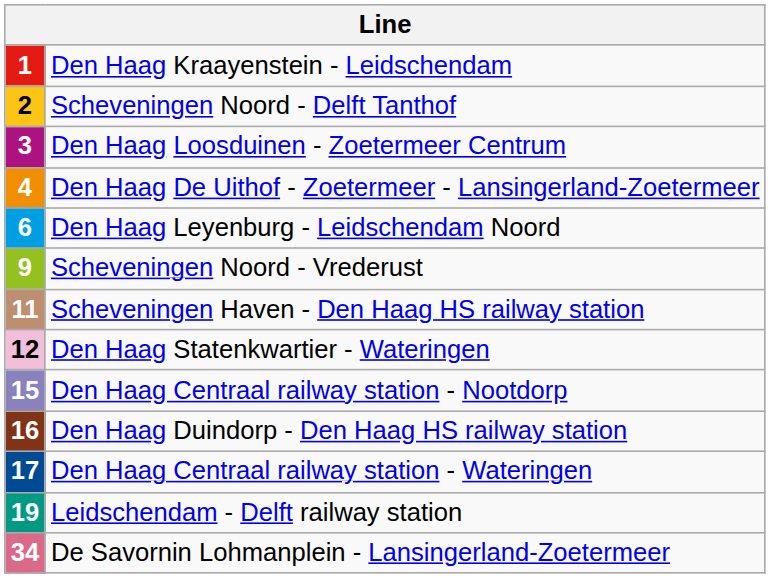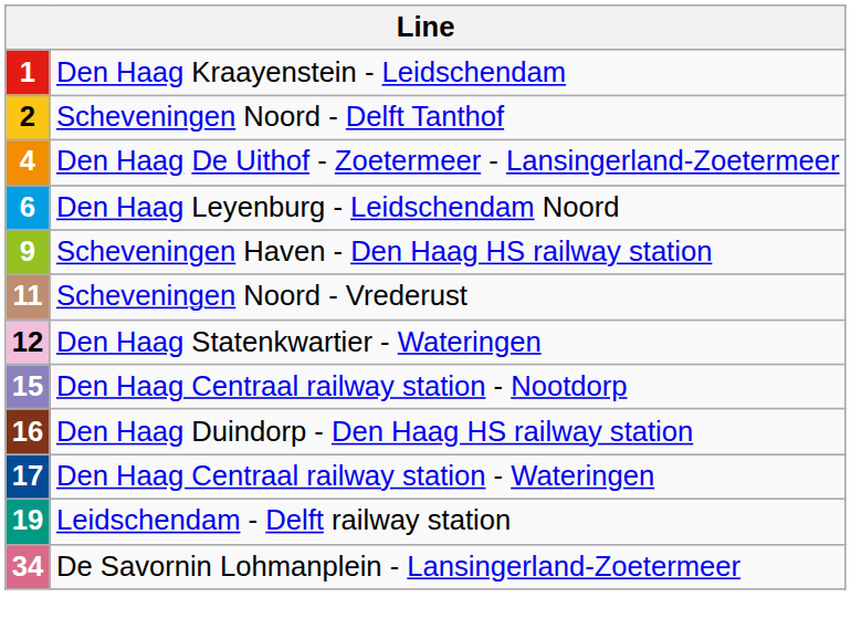- row: 3 | Den Haag Loosduinen - Zoetermeer Centrum
9 | column 2: Scheveningen Noord - Vrederust -> Scheveningen Haven - Den Haag HS railway station
11 | column 2: Scheveningen Haven - Den Haag HS railway station -> Scheveningen Noord - Vrederust
